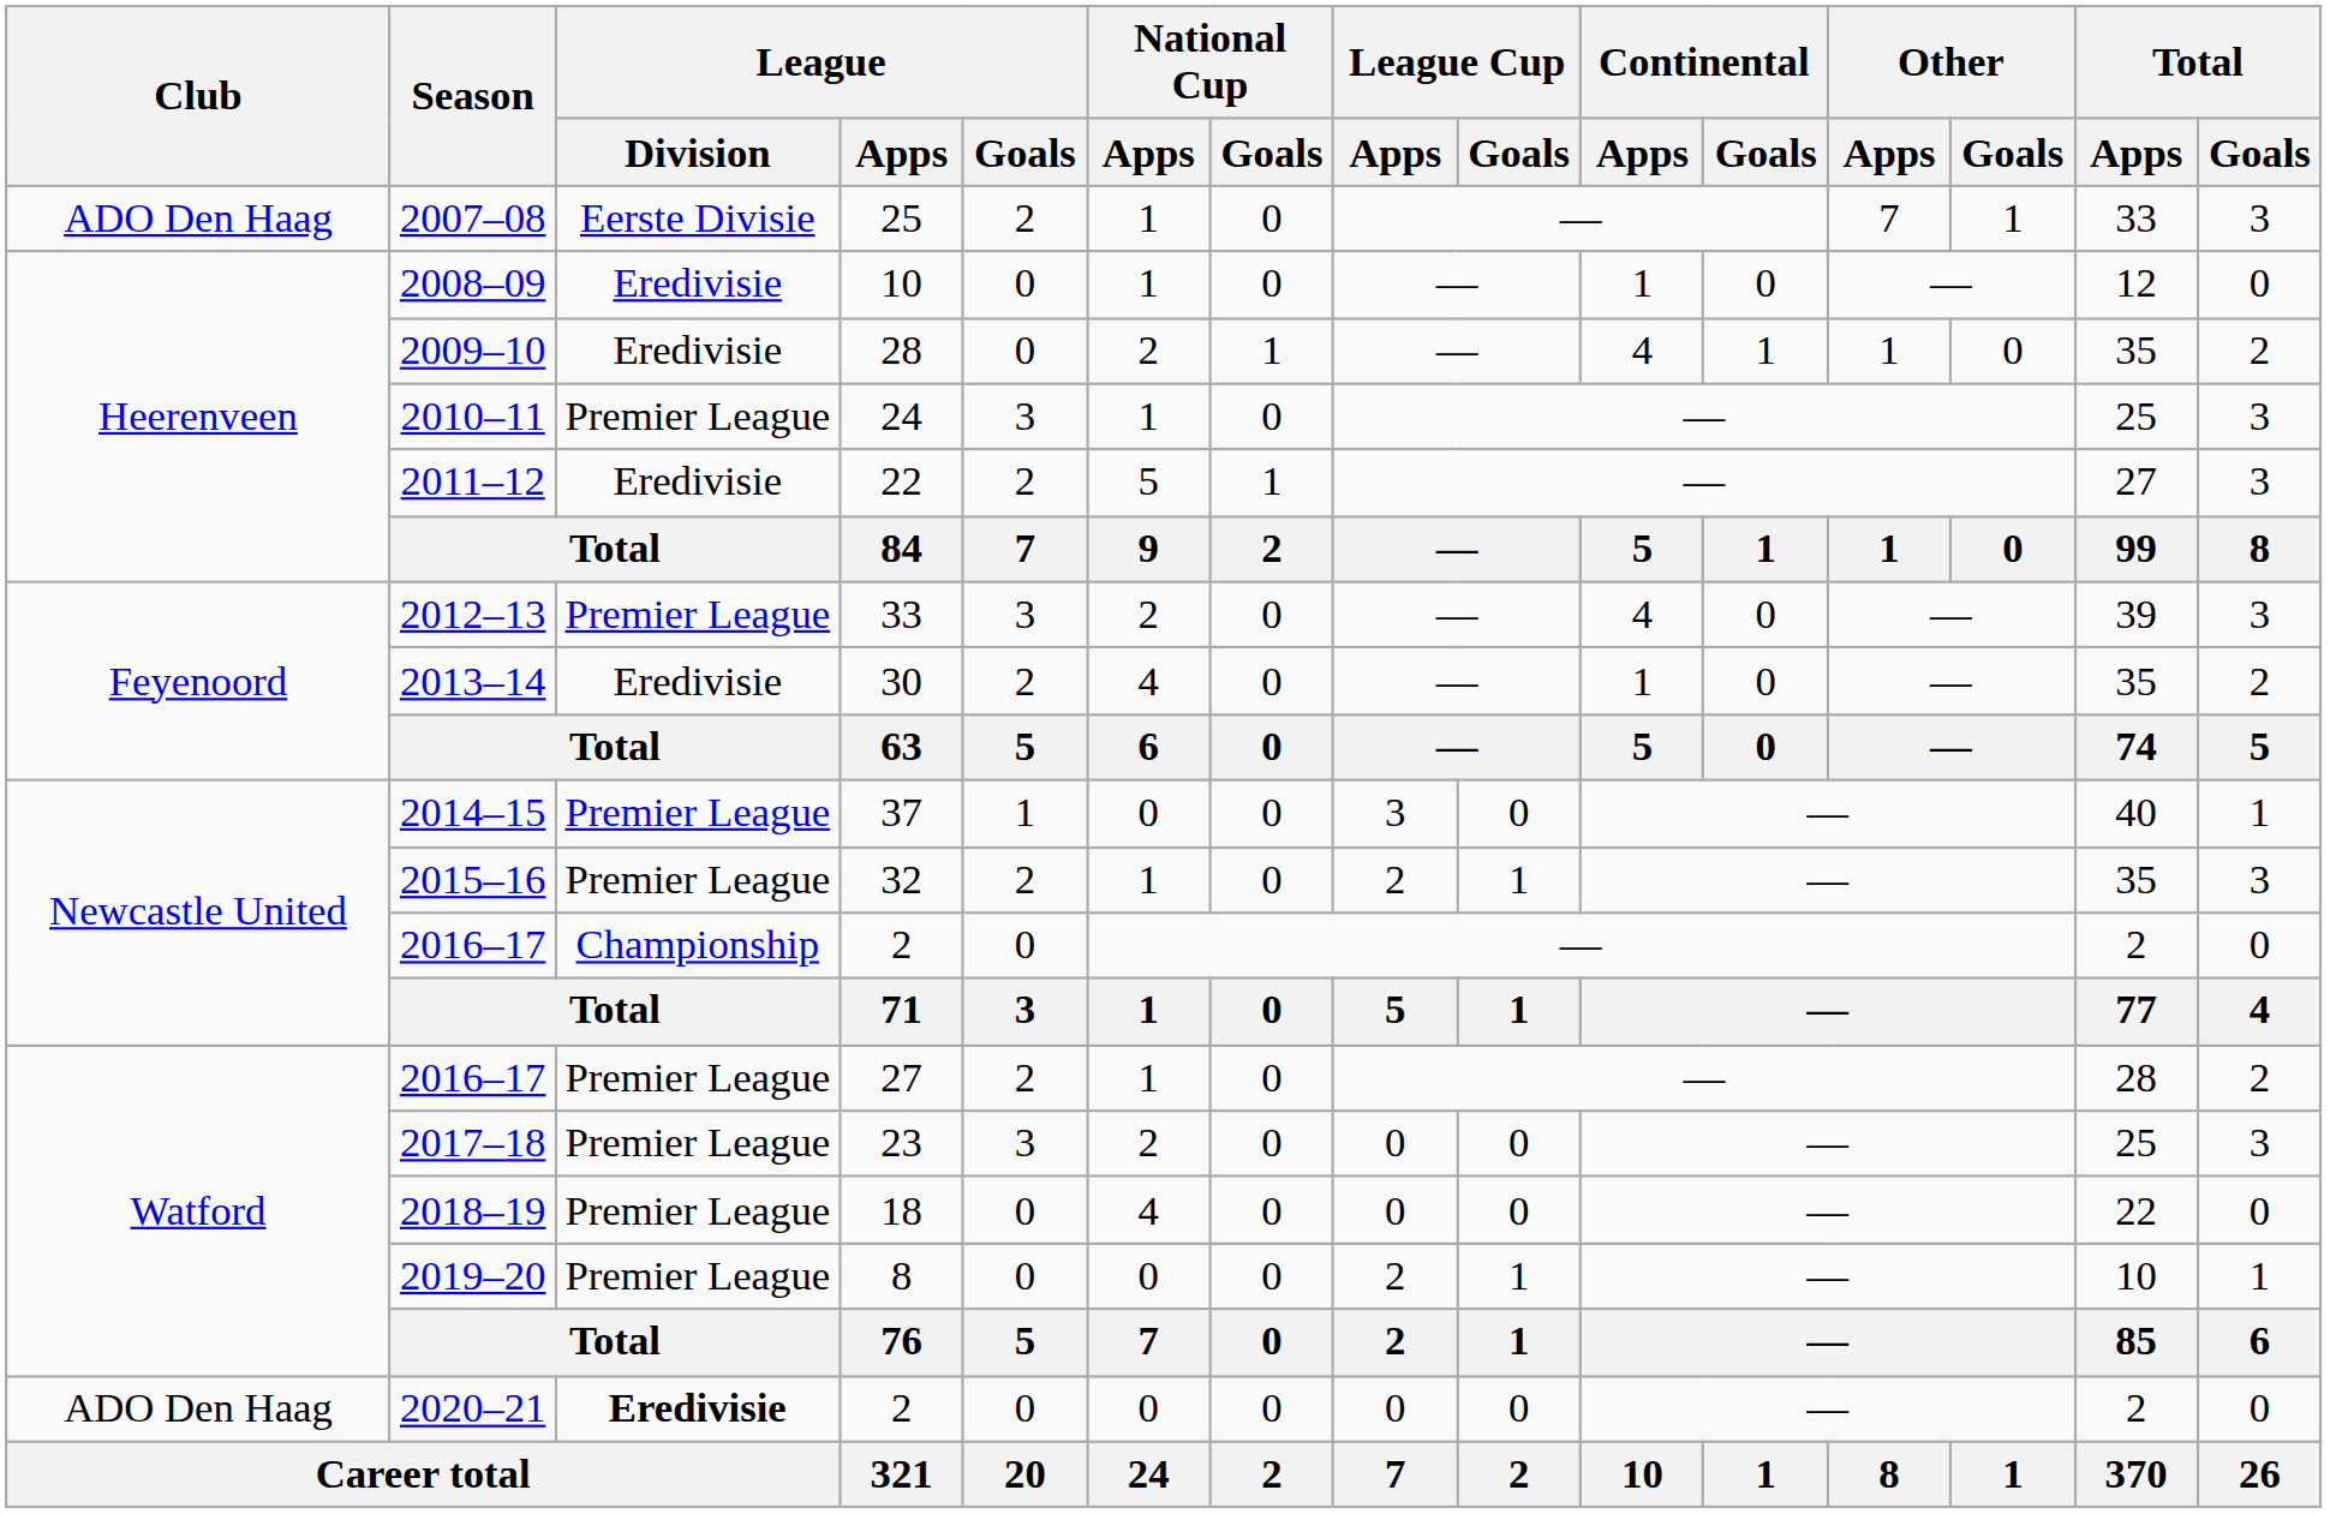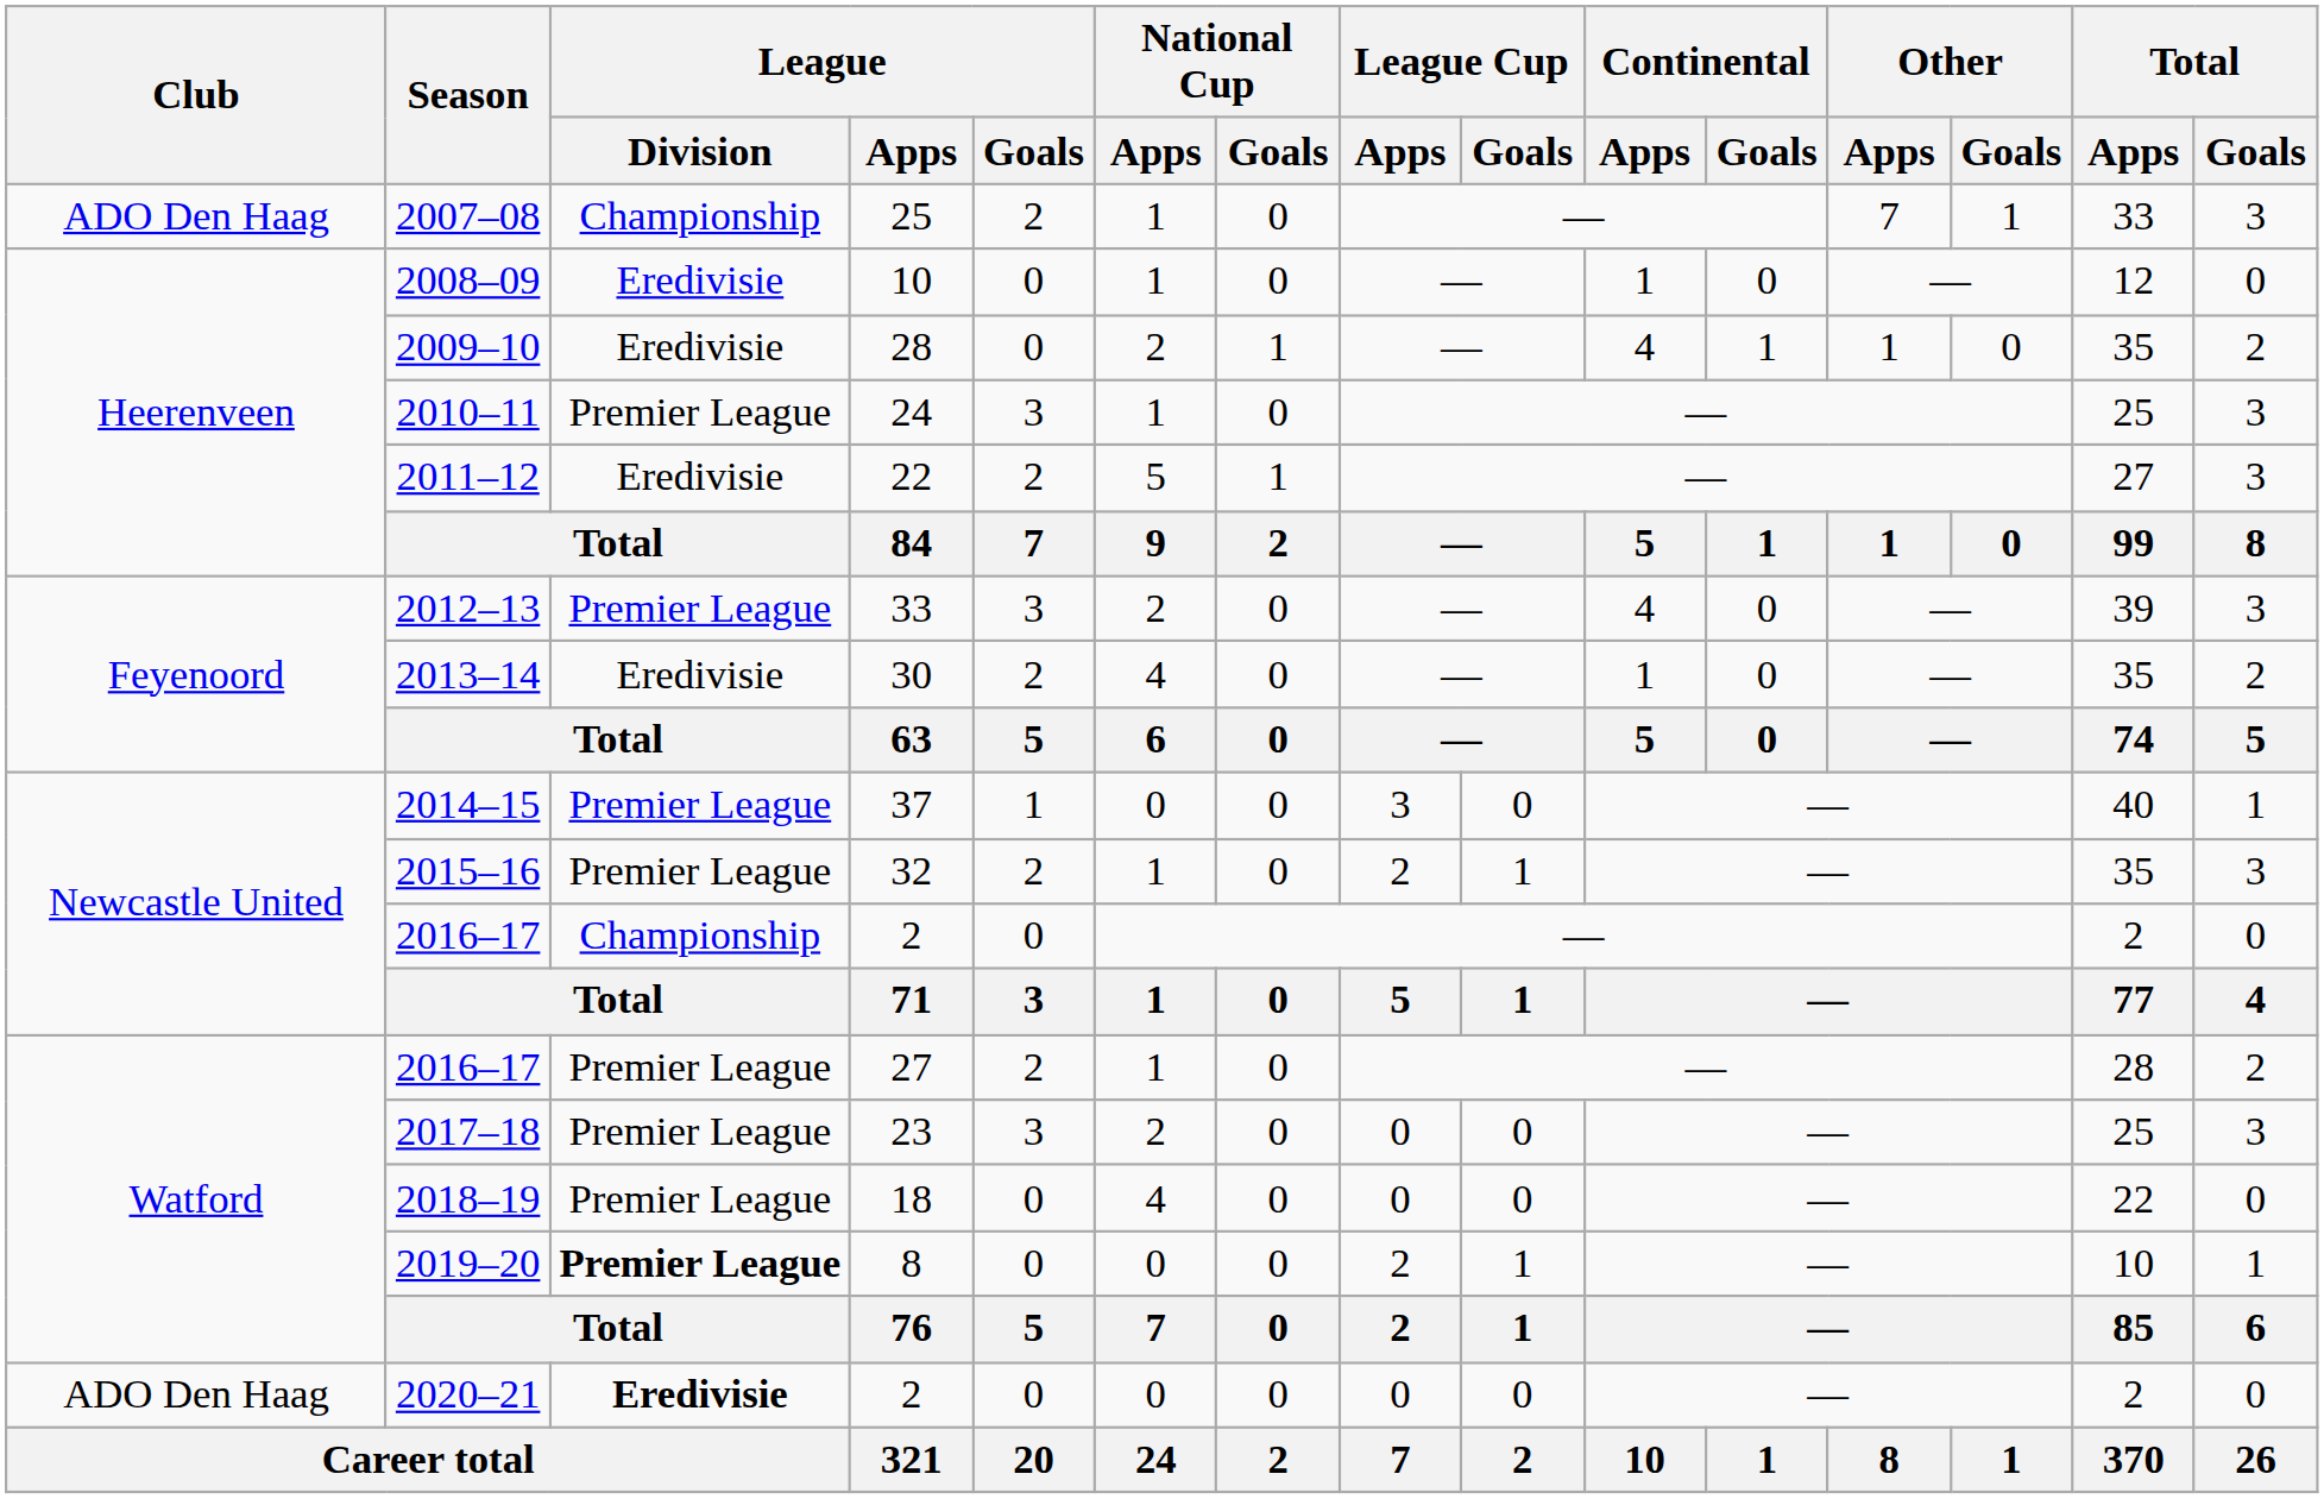2007–08 | League / Division: Eerste Divisie -> Championship
2019–20 | League / Division: normal -> bold
